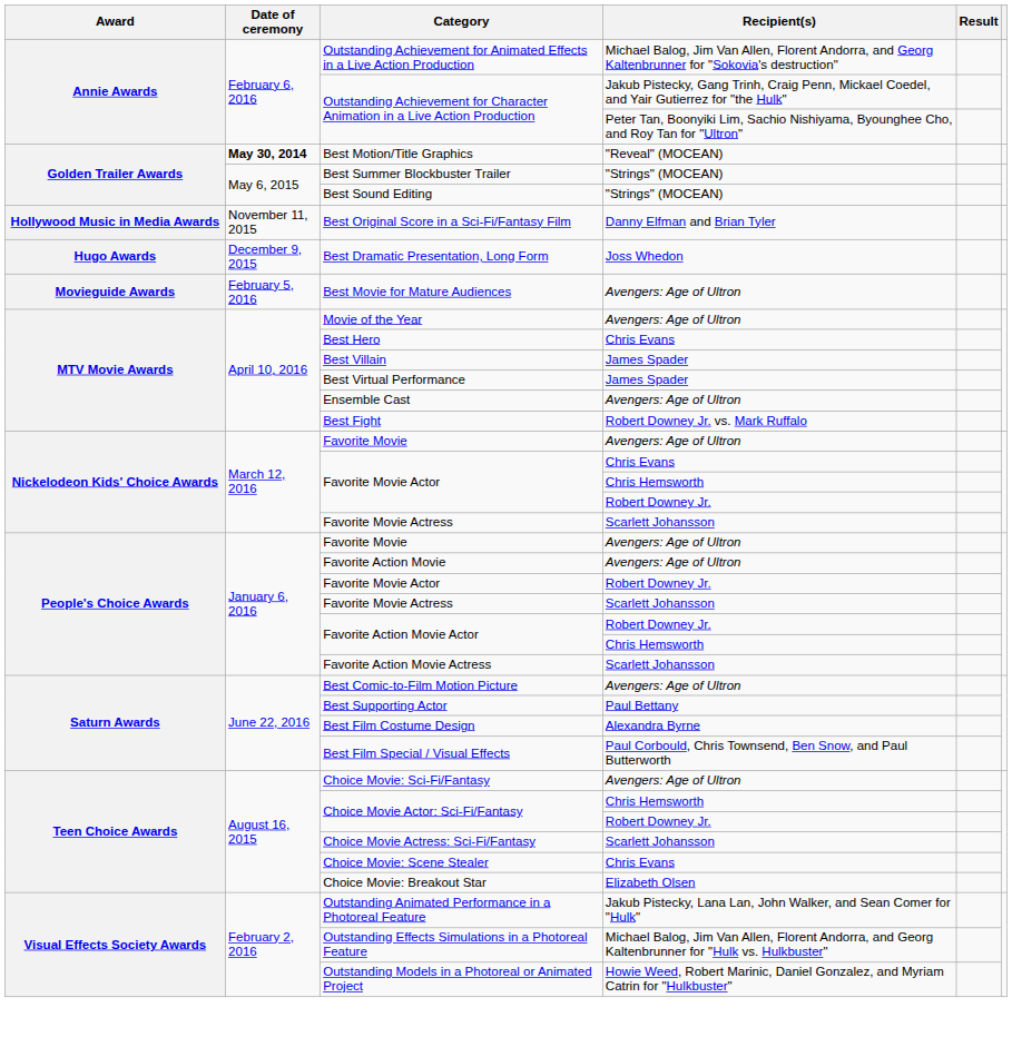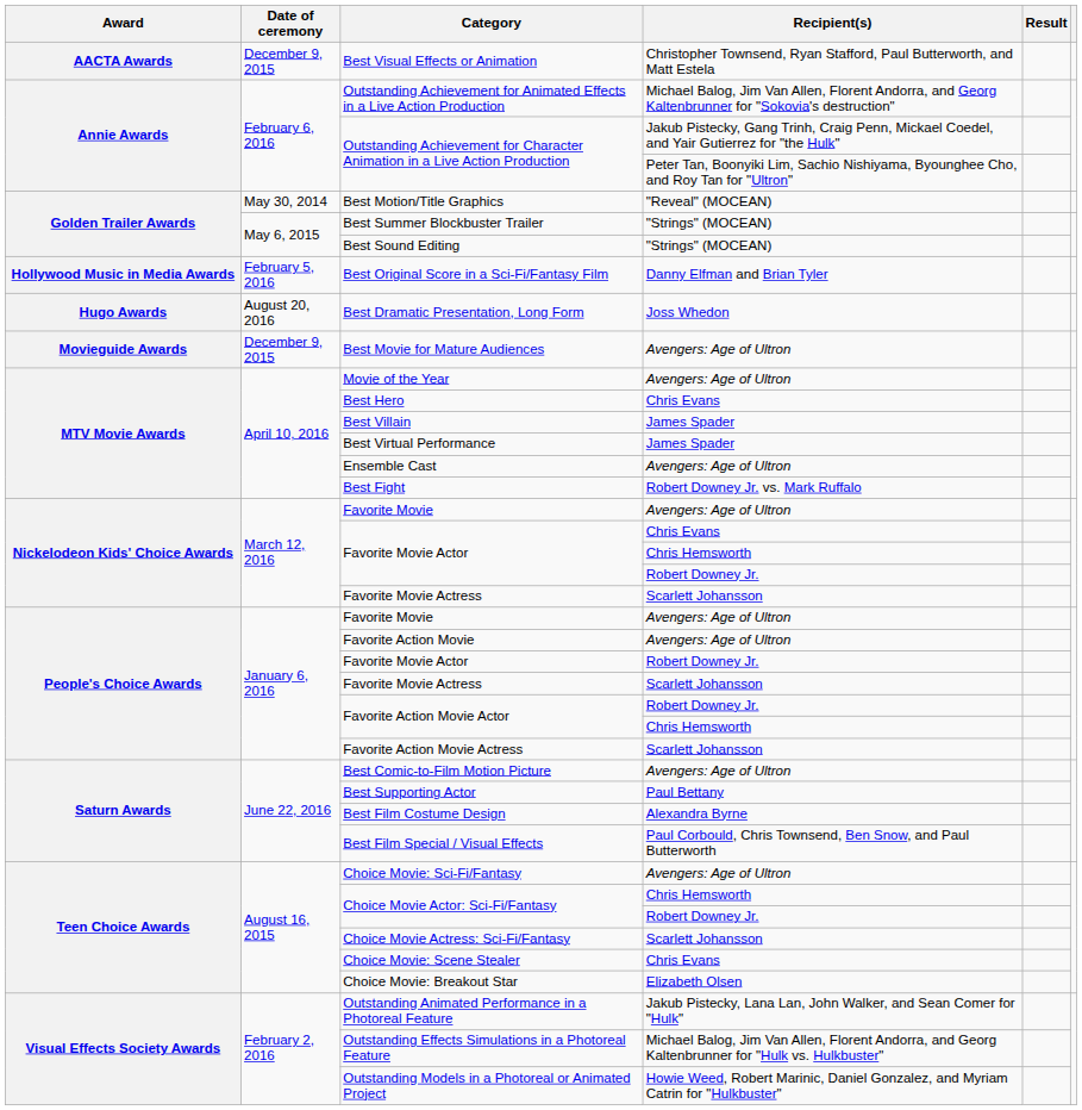+ row: AACTA Awards | December 9, 2015 | Best Visual Effects or Animation | Christopher Townsend, Ryan Stafford, Paul Butterworth, and Matt Estela
Best Motion/Title Graphics | Date of ceremony: bold -> normal
Best Original Score in a Sci-Fi/Fantasy Film | Date of ceremony: November 11, 2015 -> February 5, 2016
Best Dramatic Presentation, Long Form | Date of ceremony: December 9, 2015 -> August 20, 2016
Best Movie for Mature Audiences | Date of ceremony: February 5, 2016 -> December 9, 2015
